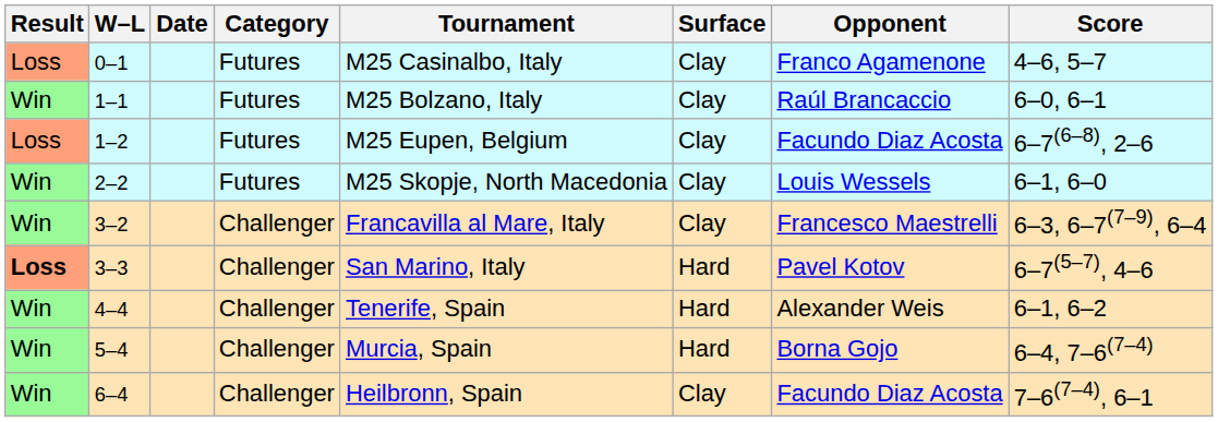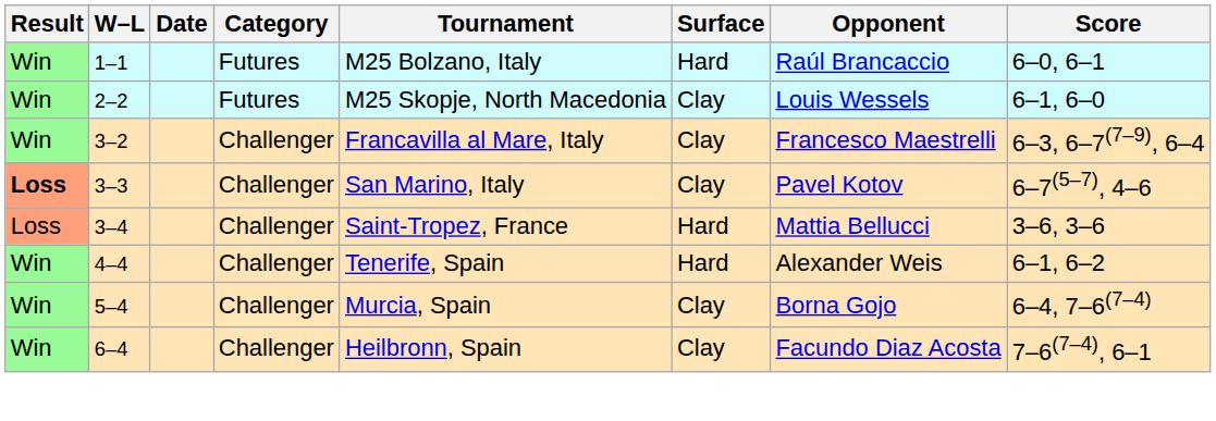- row: Loss | 0–1 | Futures | M25 Casinalbo, Italy | Clay | Franco Agamenone | 4–6, 5–7
1–1 | Surface: Clay -> Hard
- row: Loss | 1–2 | Futures | M25 Eupen, Belgium | Clay | Facundo Diaz Acosta | 6–7(6–8), 2–6
3–3 | Surface: Hard -> Clay
+ row: Loss | 3–4 | Challenger | Saint-Tropez, France | Hard | Mattia Bellucci | 3–6, 3–6
5–4 | Surface: Hard -> Clay
